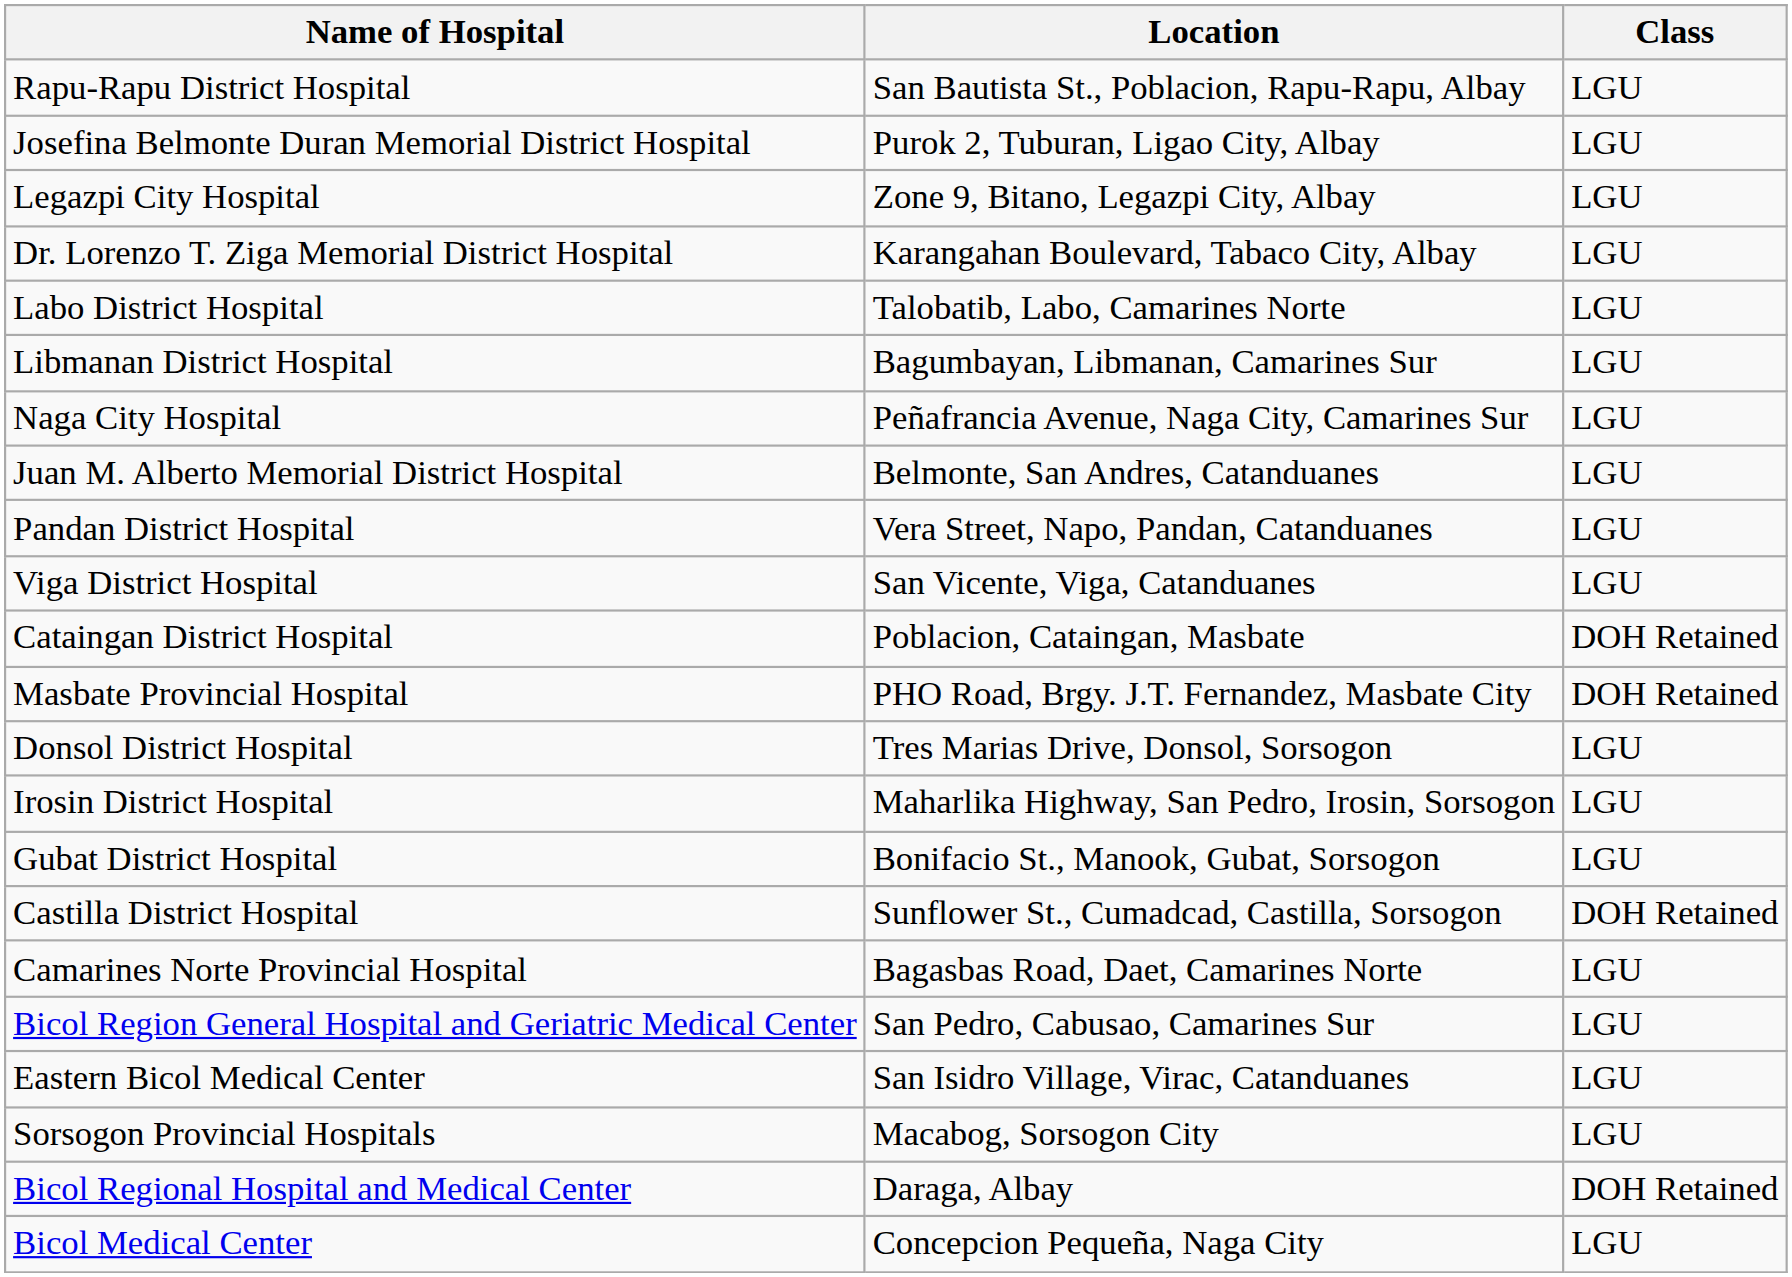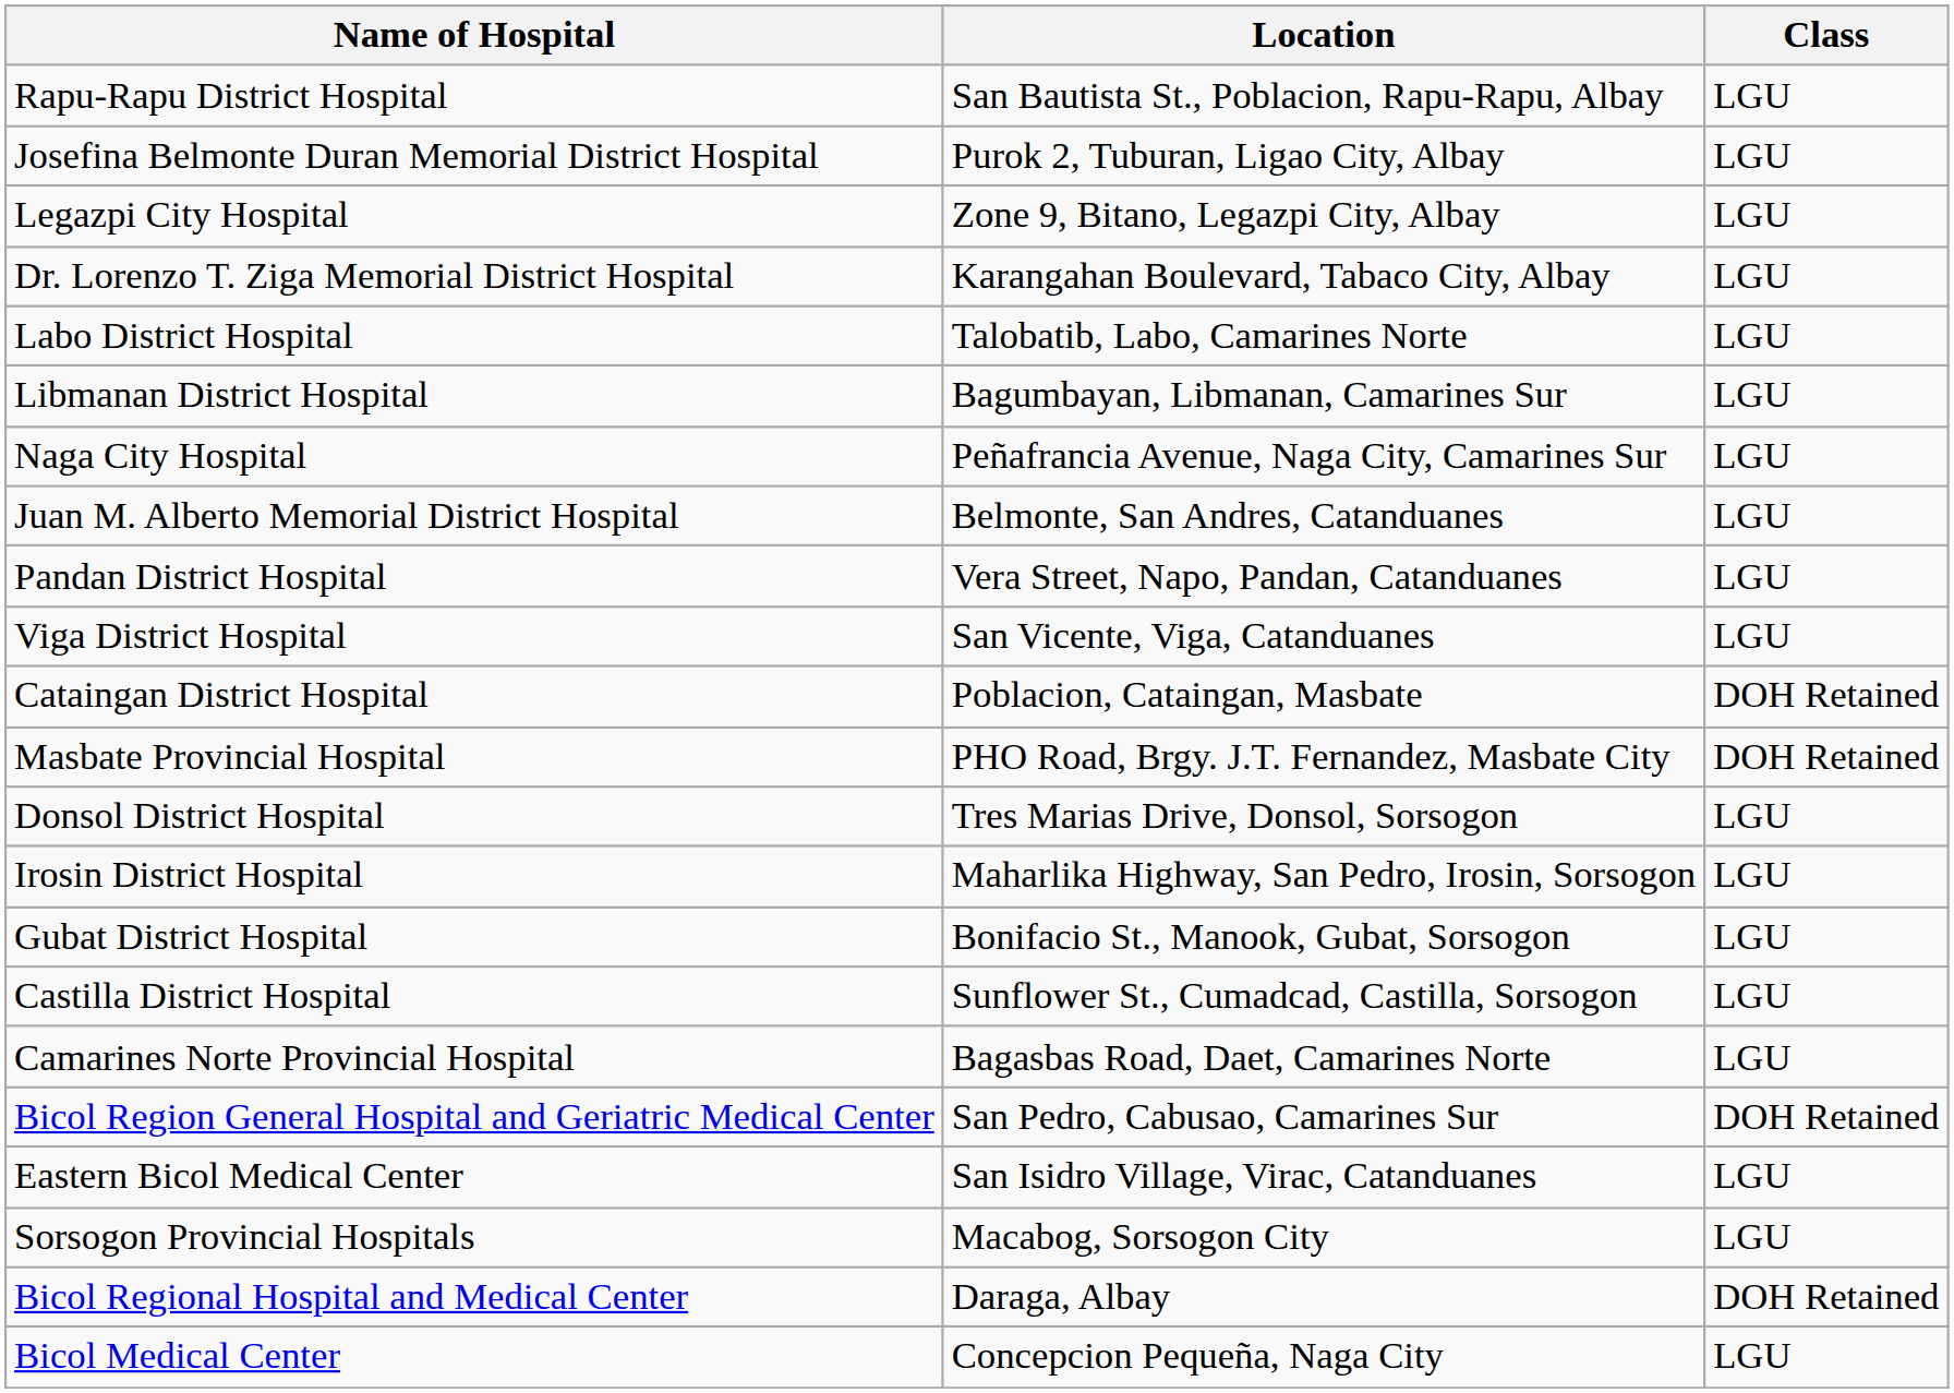Castilla District Hospital | Class: DOH Retained -> LGU
Bicol Region General Hospital and Geriatric Medical Center | Class: LGU -> DOH Retained
